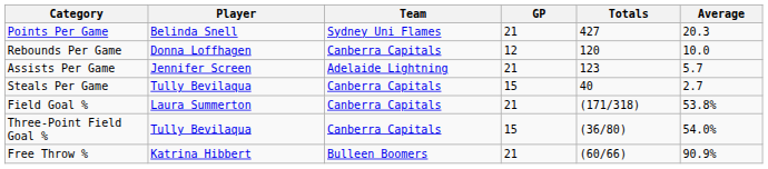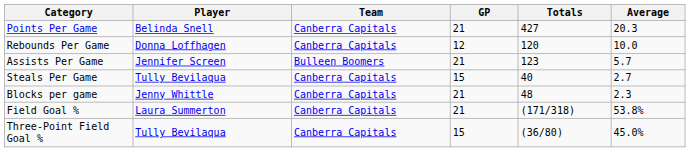Points Per Game | Team: Sydney Uni Flames -> Canberra Capitals
Assists Per Game | Team: Adelaide Lightning -> Bulleen Boomers
+ row: Blocks per game | Jenny Whittle | Canberra Capitals | 21 | 48 | 2.3
Three-Point Field Goal % | Average: 54.0% -> 45.0%
- row: Free Throw % | Katrina Hibbert | Bulleen Boomers | 21 | (60/66) | 90.9%
